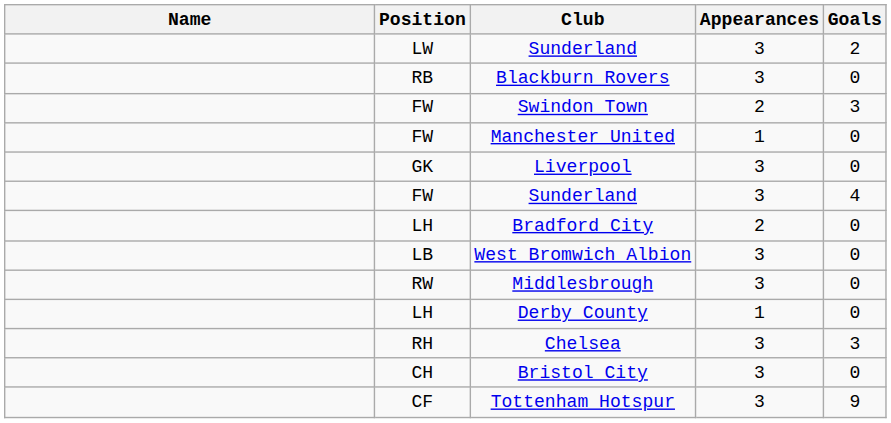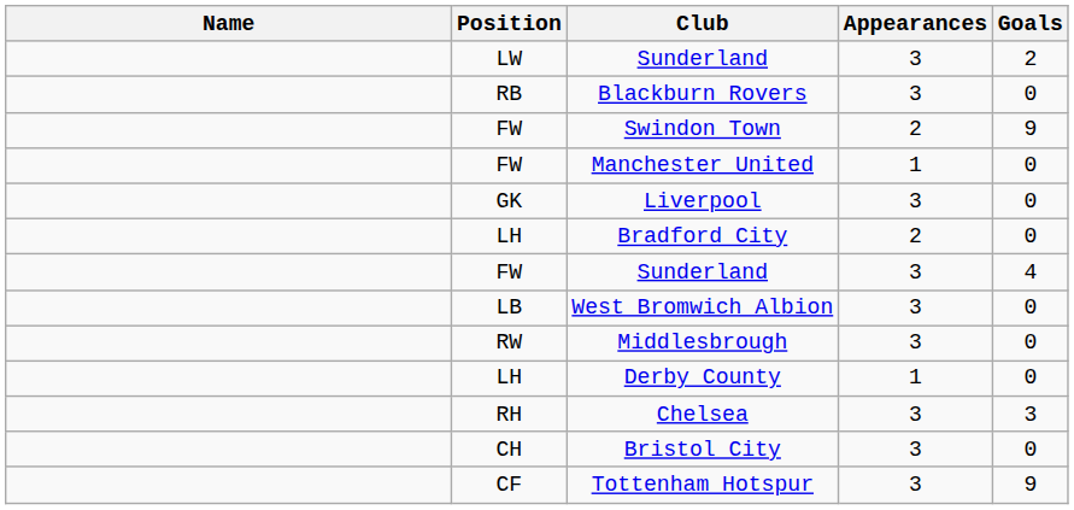Swindon Town | Goals: 3 -> 9
rows swapped: FW / Sunderland <-> Bradford City
